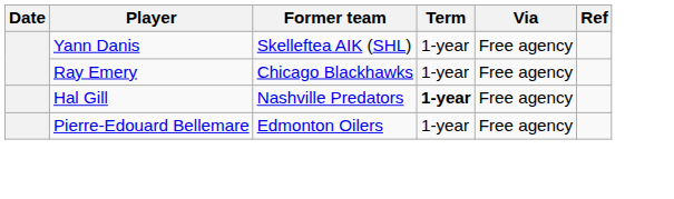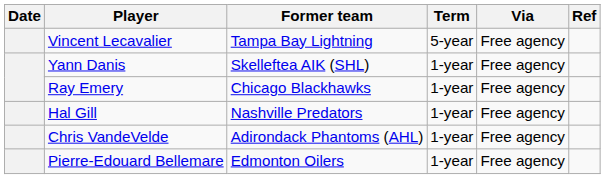+ row: Vincent Lecavalier | Tampa Bay Lightning | 5-year | Free agency
Hal Gill | Term: bold -> normal
+ row: Chris VandeVelde | Adirondack Phantoms (AHL) | 1-year | Free agency
